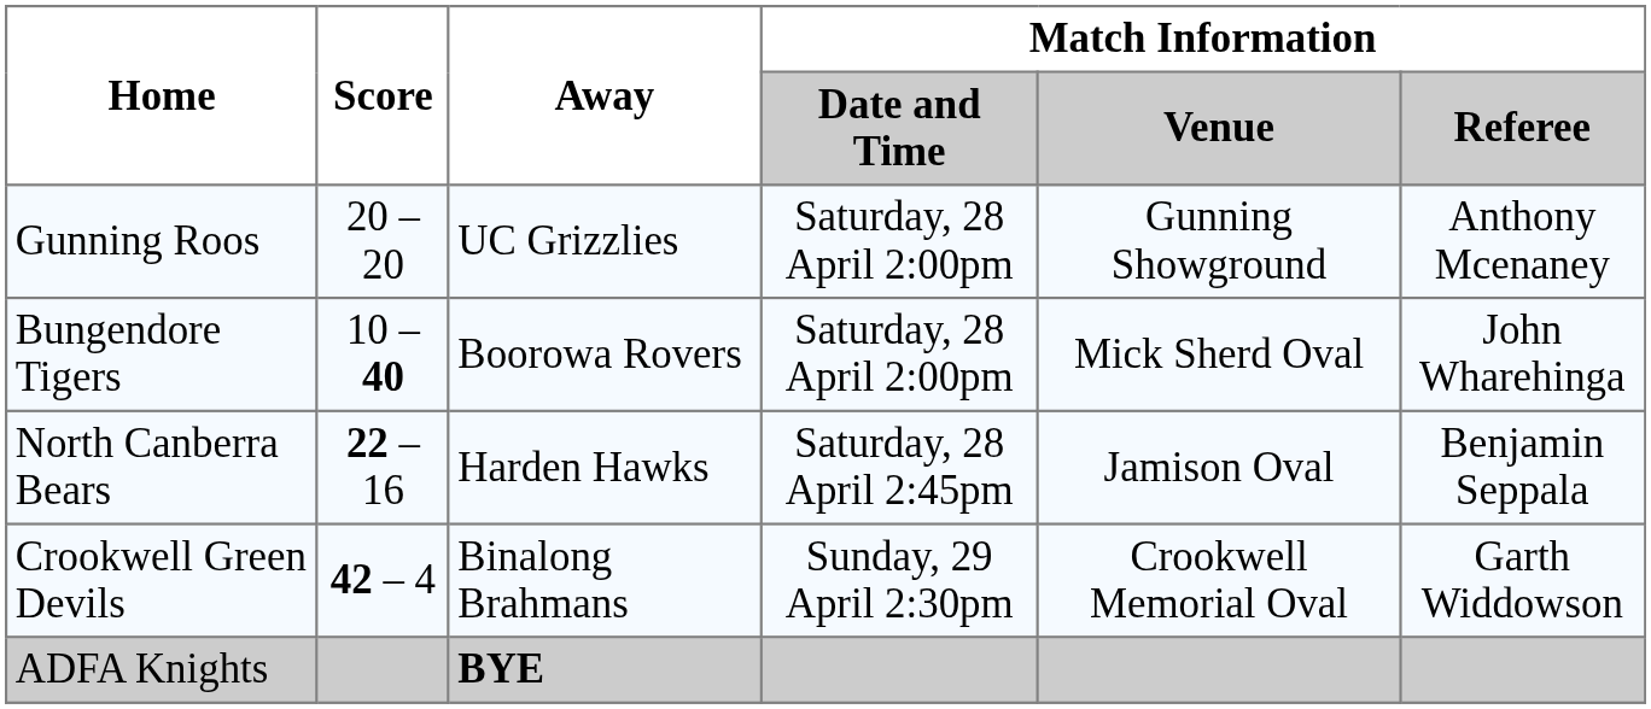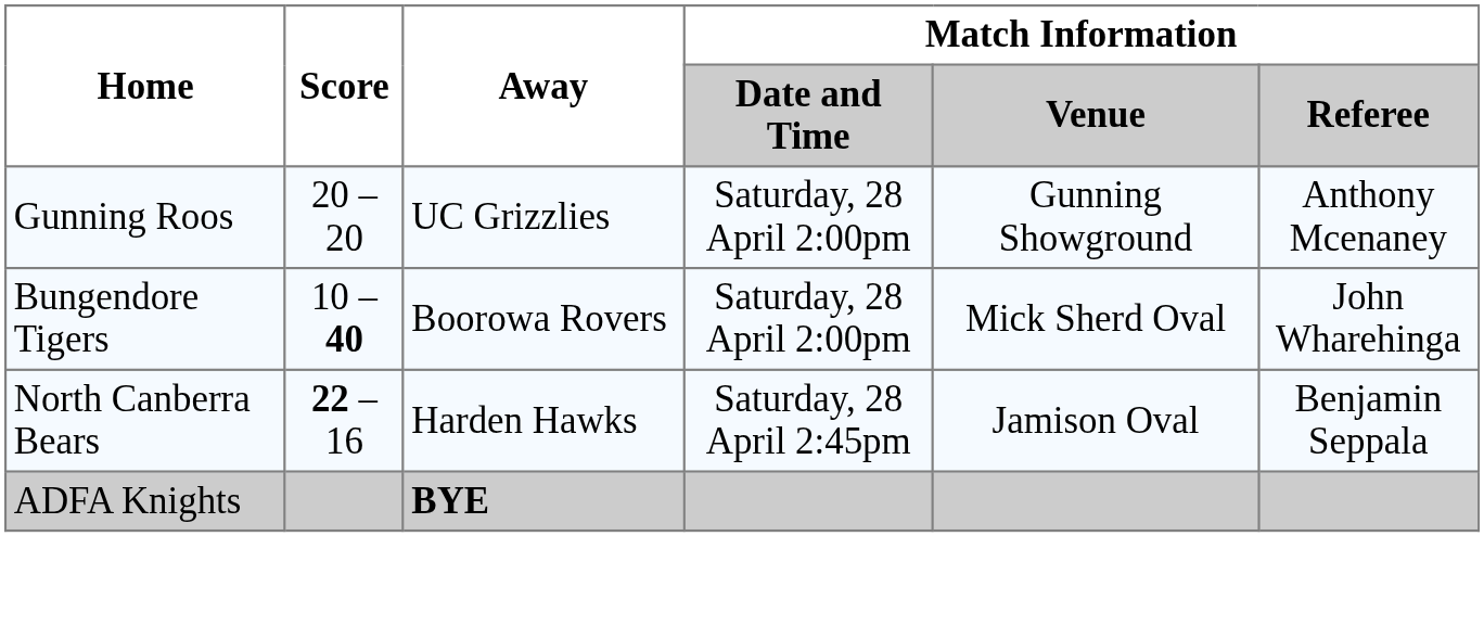- row: Crookwell Green Devils | 42 – 4 | Binalong Brahmans | Sunday, 29 April 2:30pm | Crookwell Memorial Oval | Garth Widdowson
